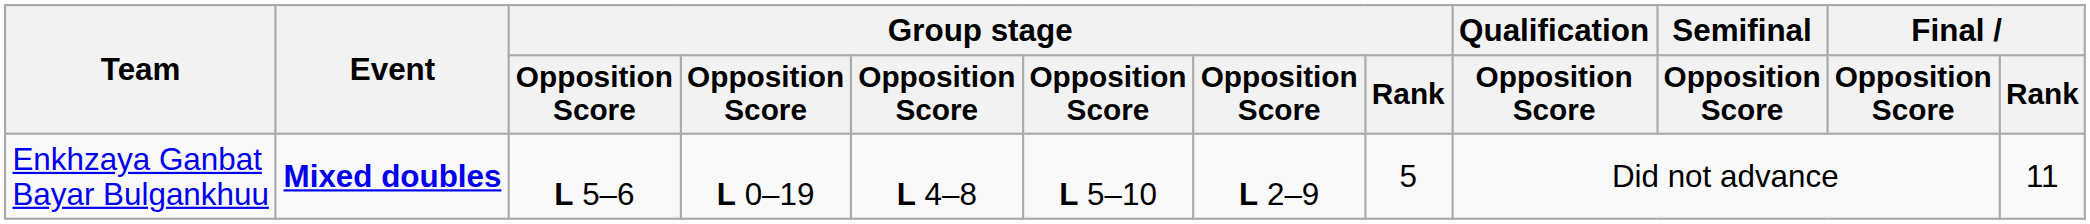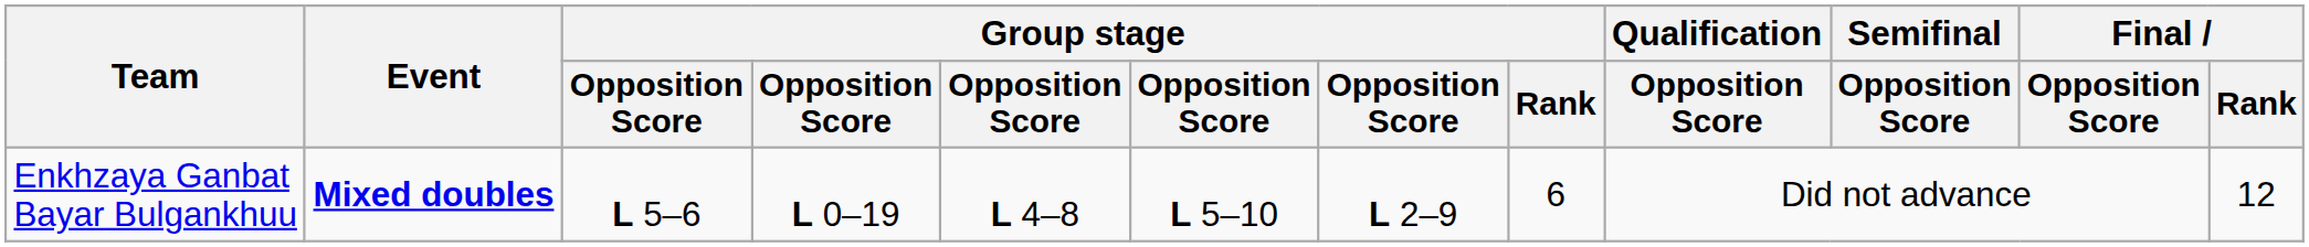Enkhzaya Ganbat Bayar Bulgankhuu | Group stage / Rank: 5 -> 6
Enkhzaya Ganbat Bayar Bulgankhuu | Final / Rank: 11 -> 12
